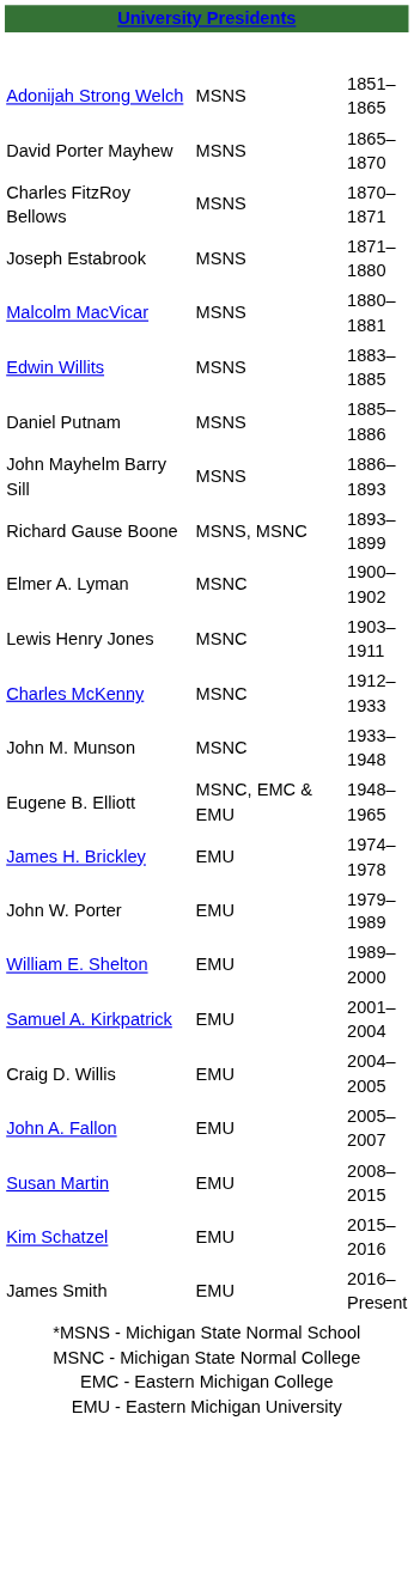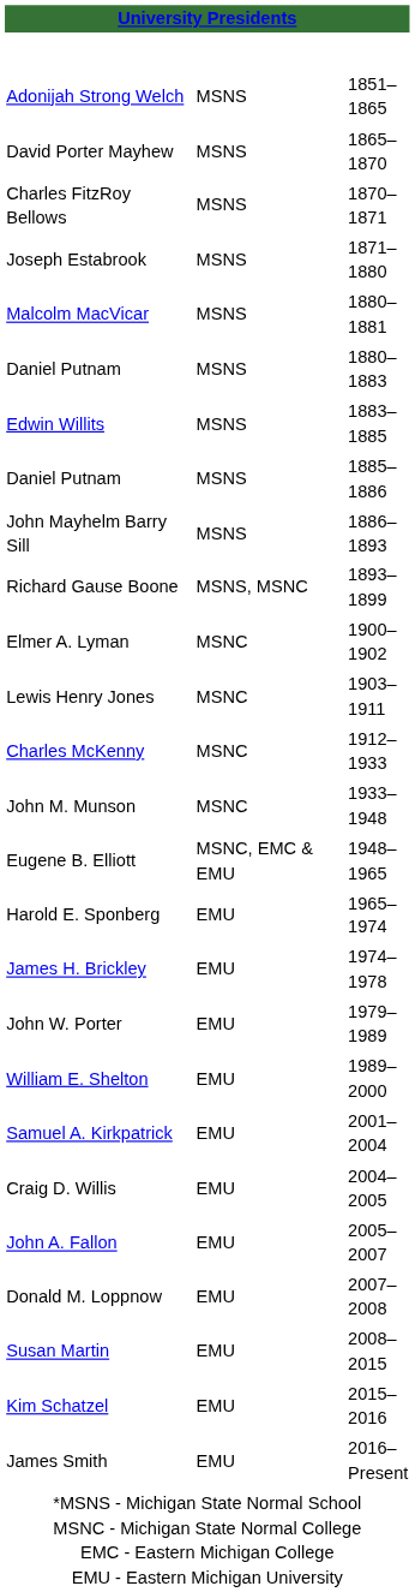+ row: Daniel Putnam | MSNS | 1880–1883
+ row: Harold E. Sponberg | EMU | 1965–1974
+ row: Donald M. Loppnow | EMU | 2007–2008
